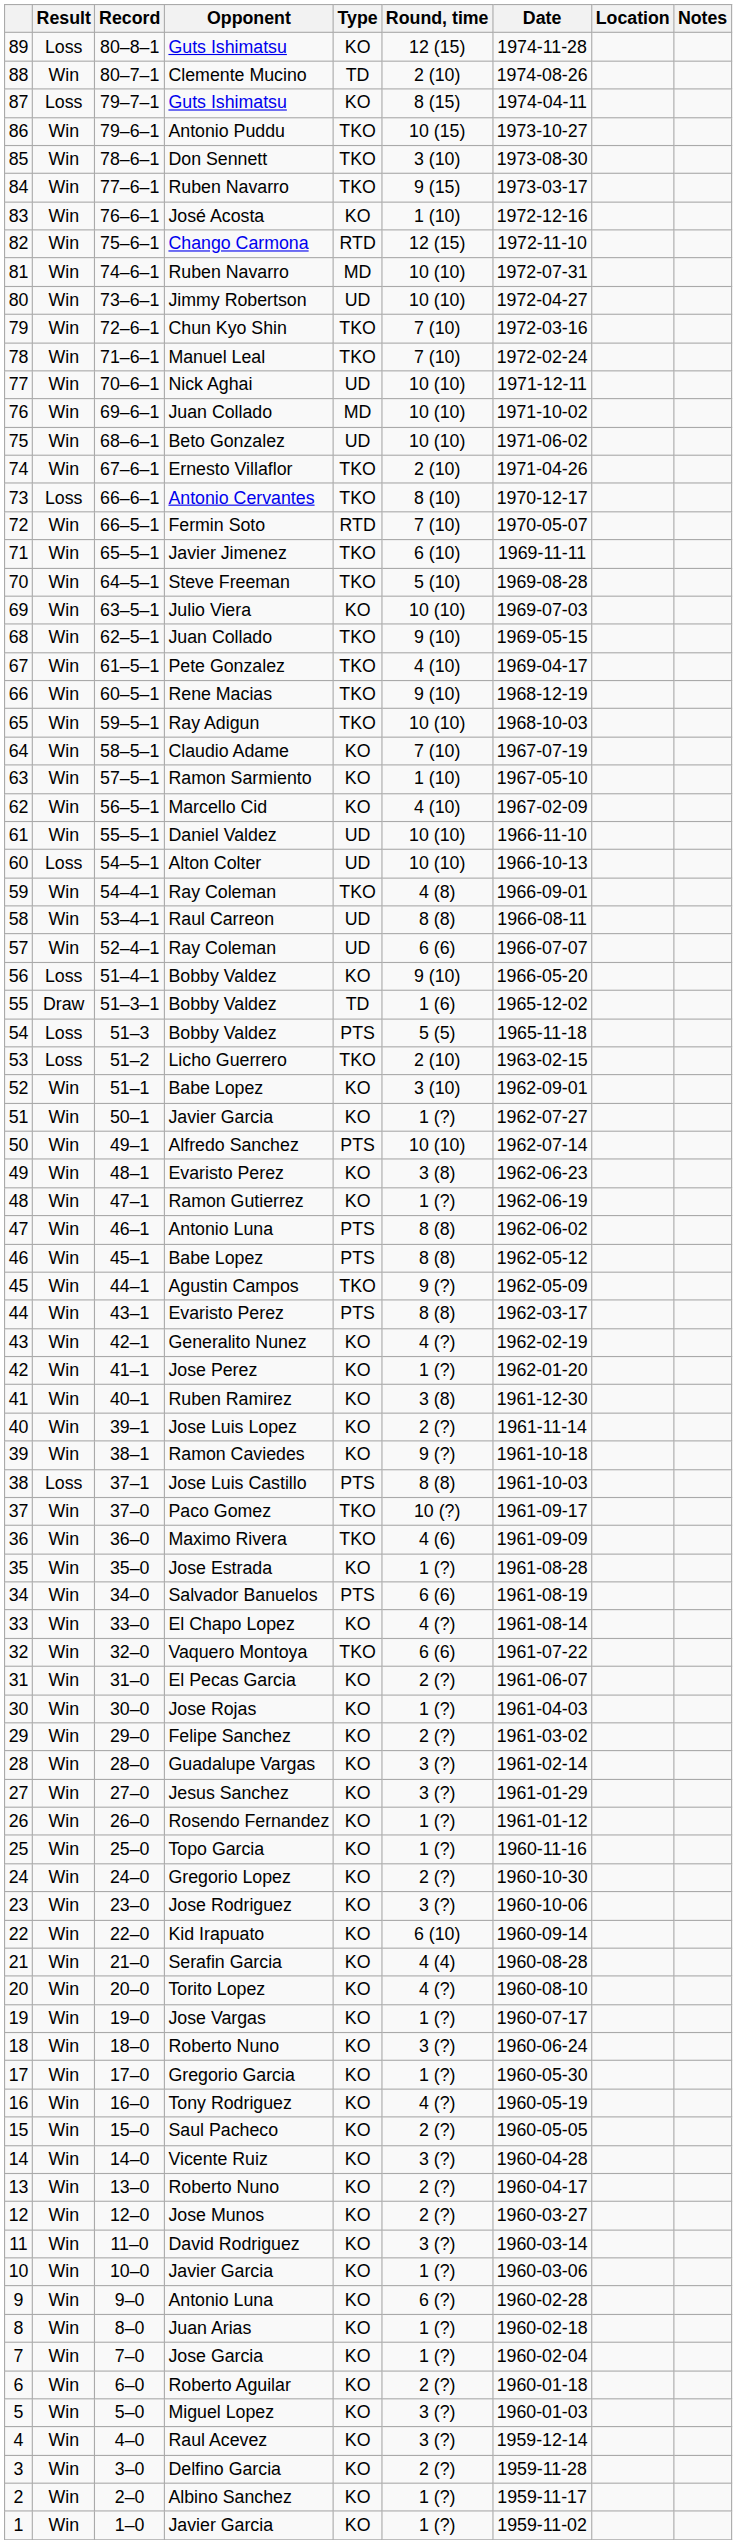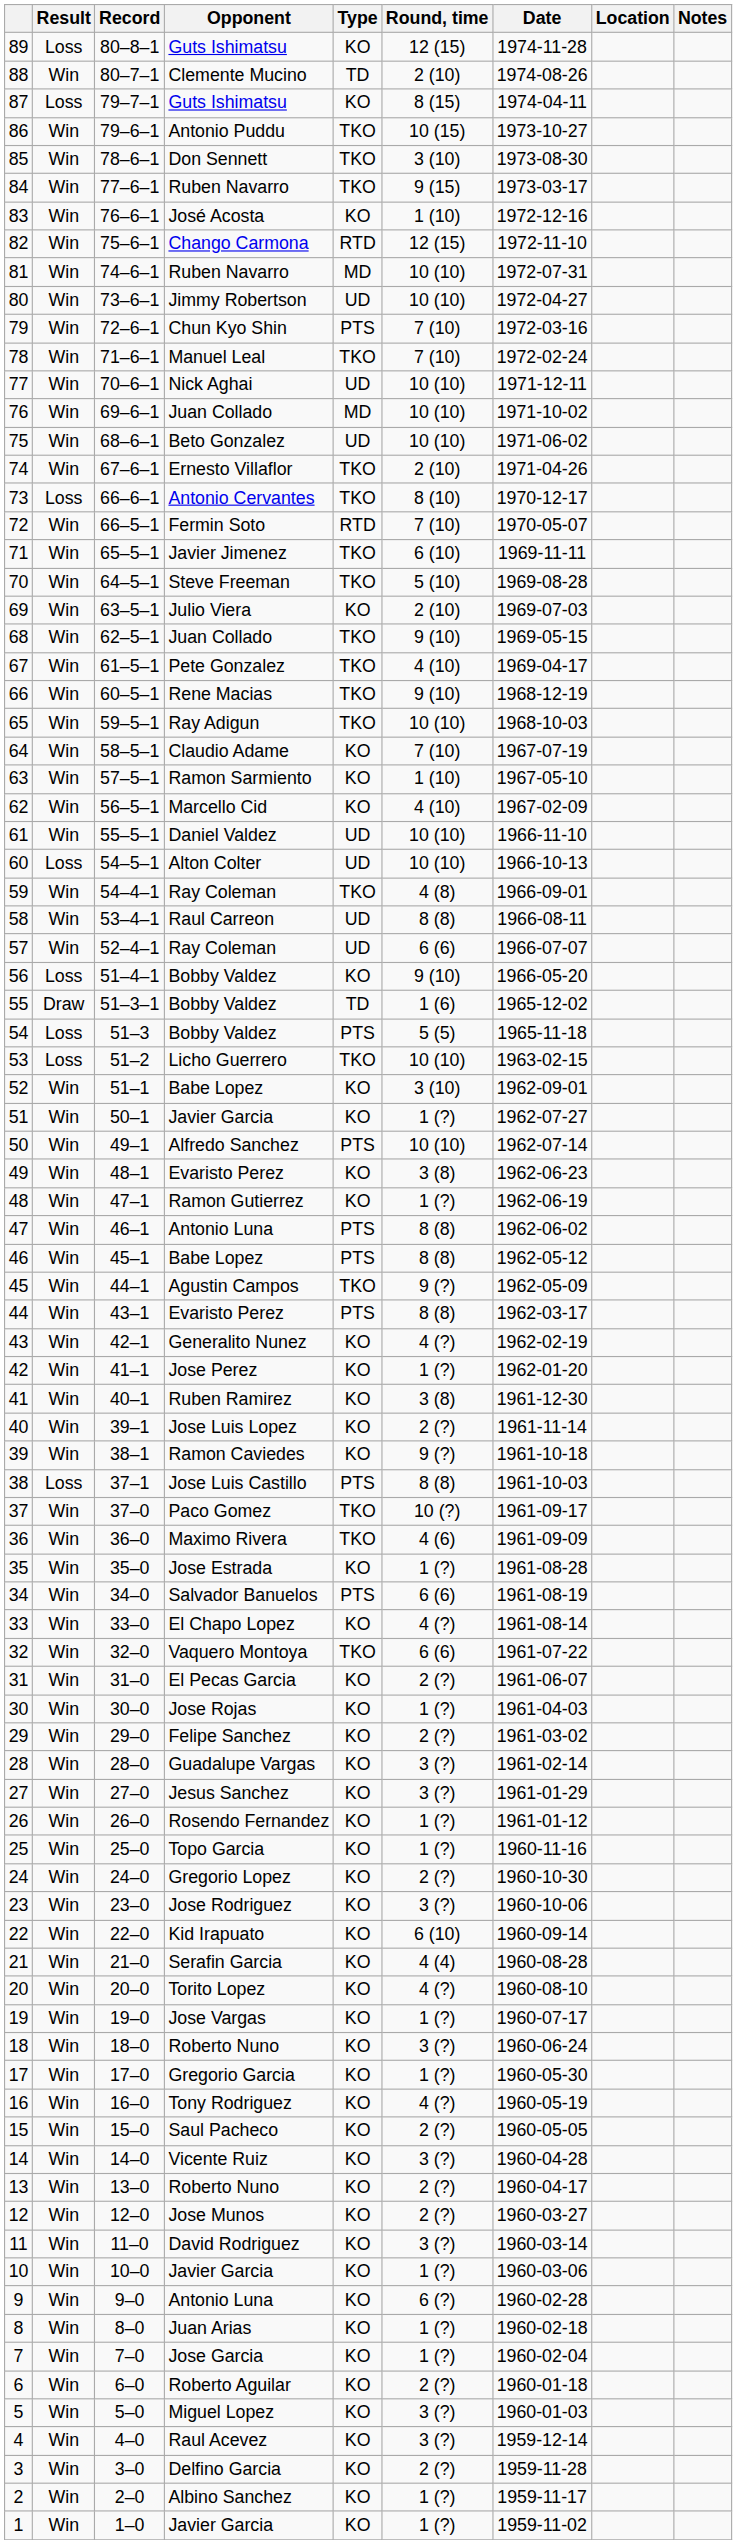79 | Type: TKO -> PTS
69 | Round, time: 10 (10) -> 2 (10)
53 | Round, time: 2 (10) -> 10 (10)
